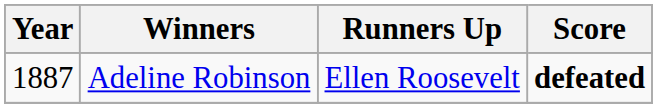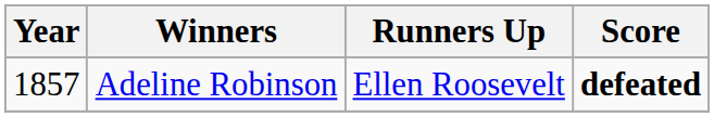Adeline Robinson | Year: 1887 -> 1857
